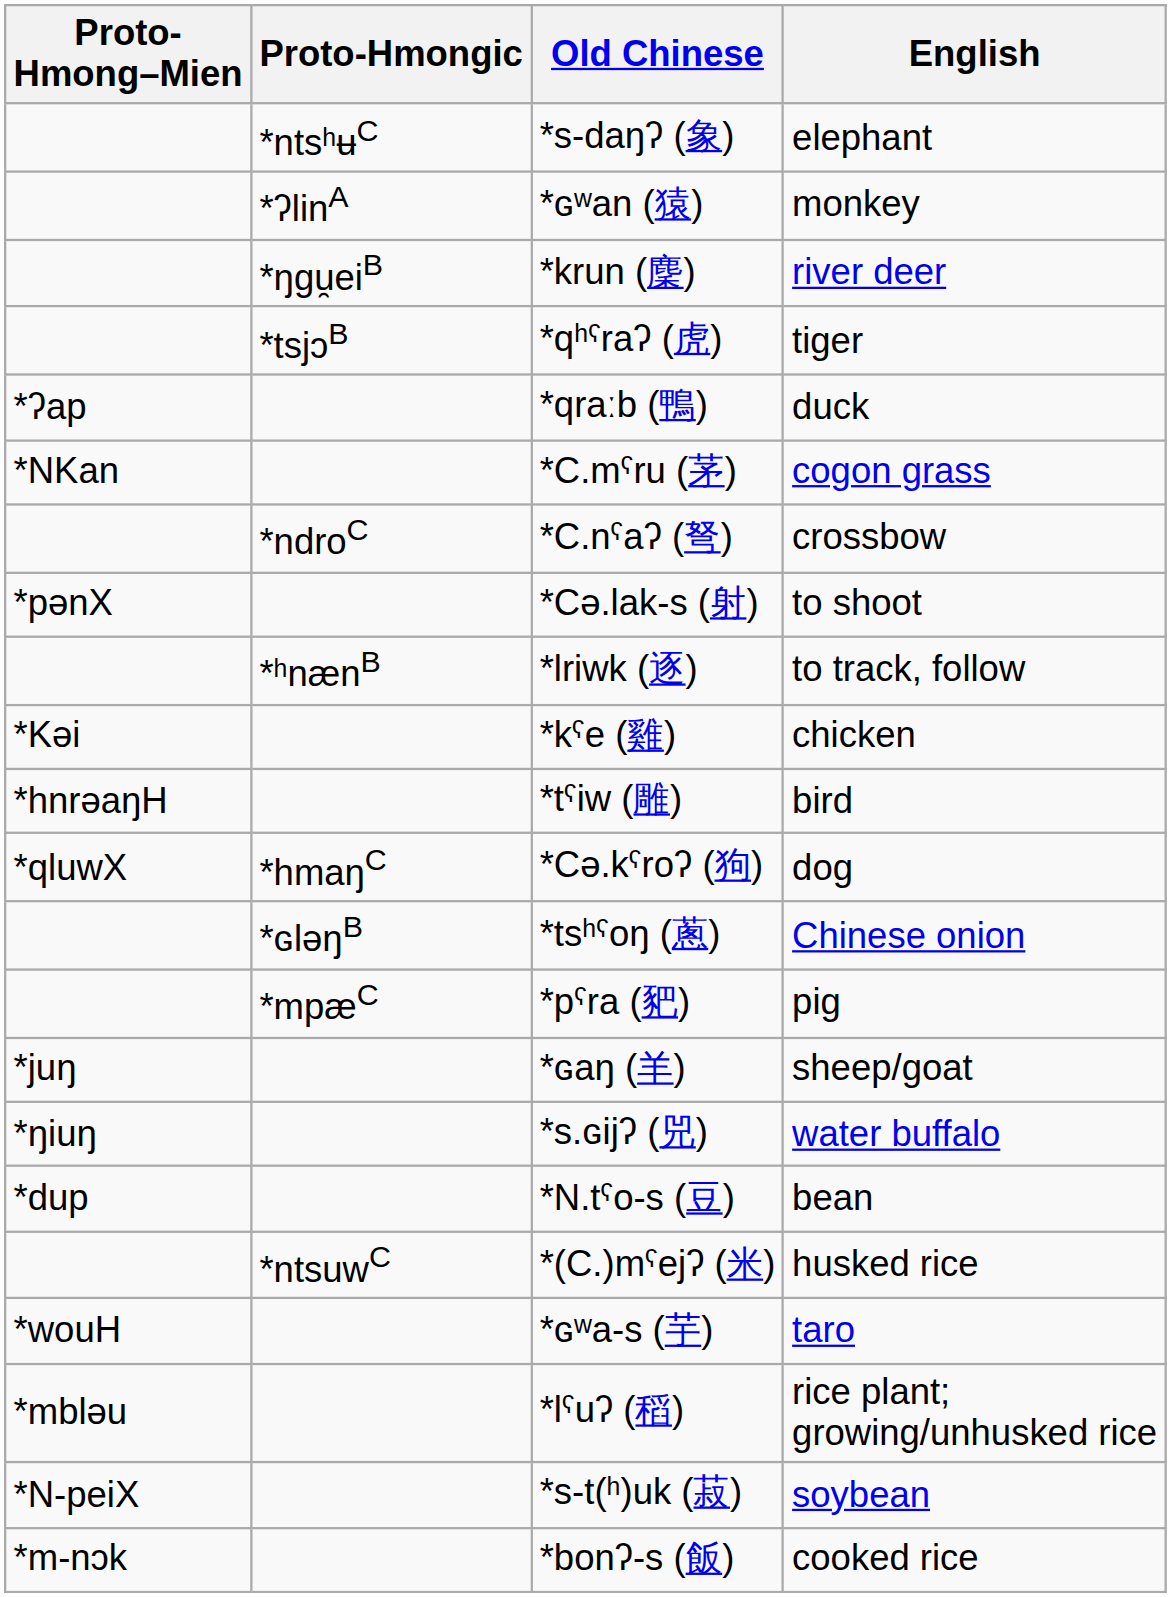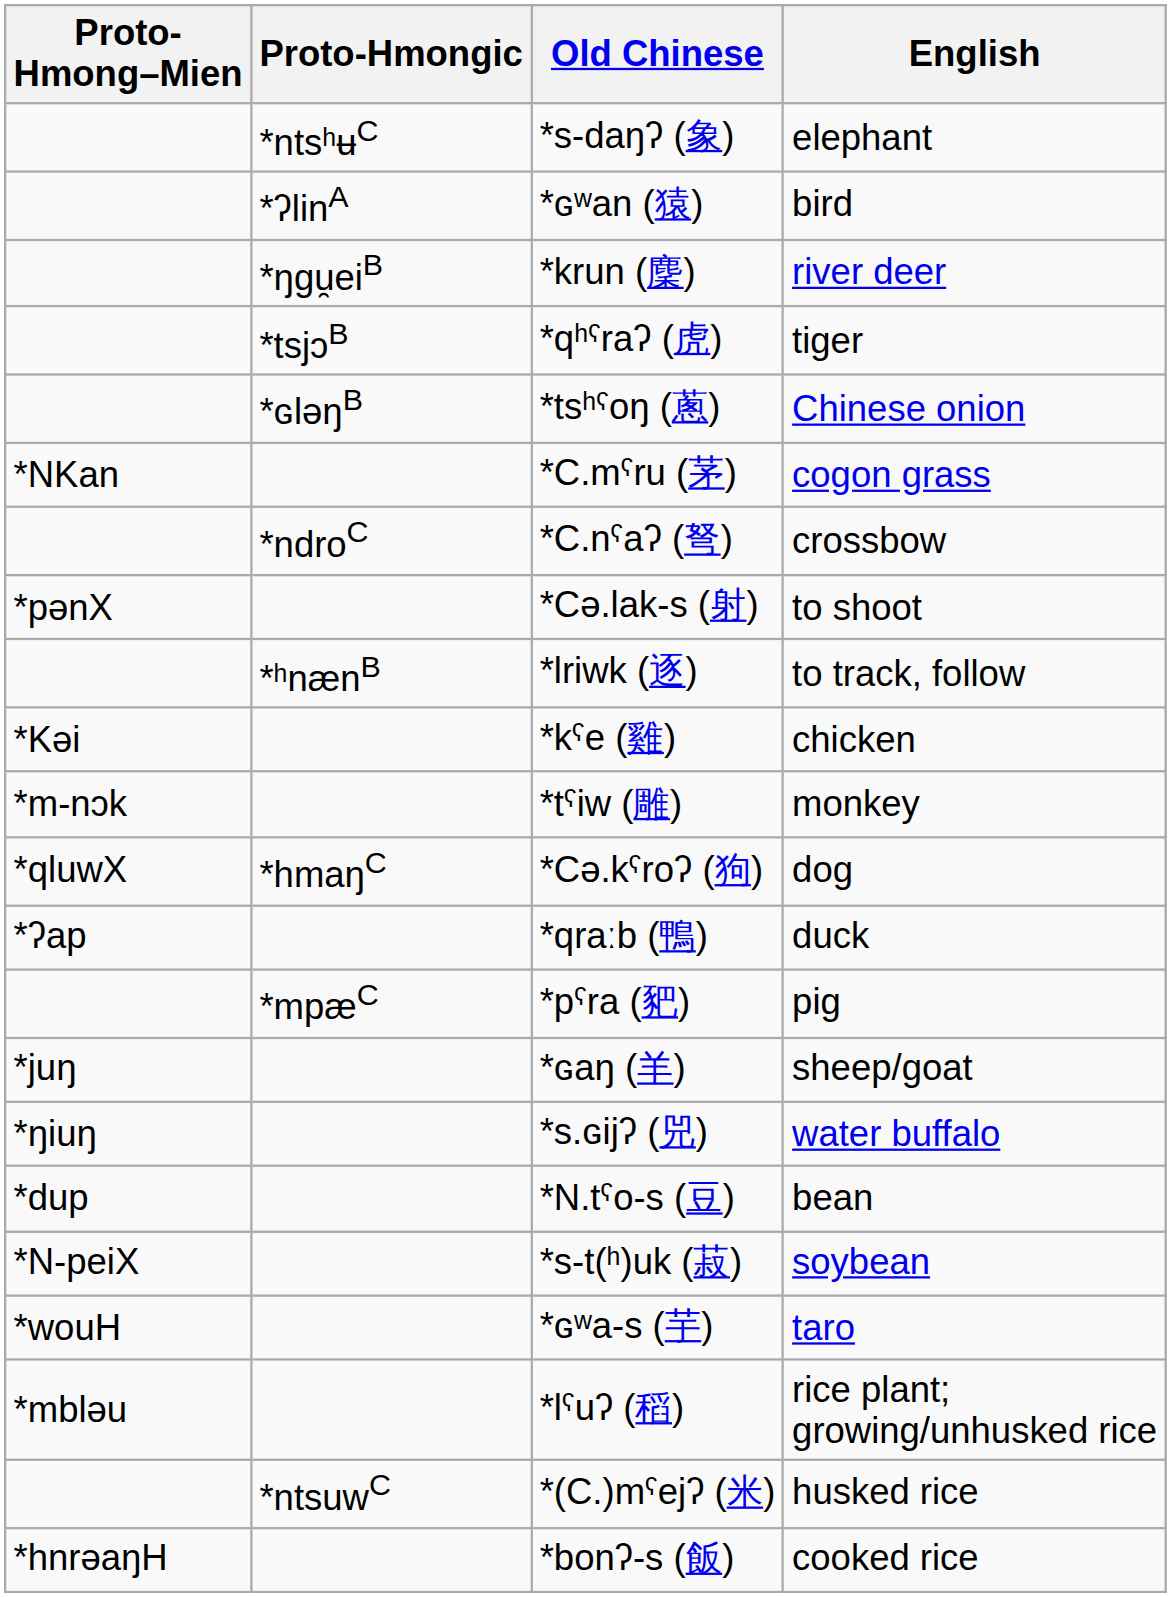*ɢʷan (猿) | English: monkey -> bird
rows swapped: *tsʰˁoŋ (蔥) <-> *qraːb (鴨)
*tˁiw (雕) | Proto- Hmong–Mien: *hnrəaŋH -> *m-nɔk
*tˁiw (雕) | English: bird -> monkey
rows swapped: *s-t(ʰ)uk (菽) <-> *(C.)mˤejʔ (米)
*bonʔ-s (飯) | Proto- Hmong–Mien: *m-nɔk -> *hnrəaŋH
